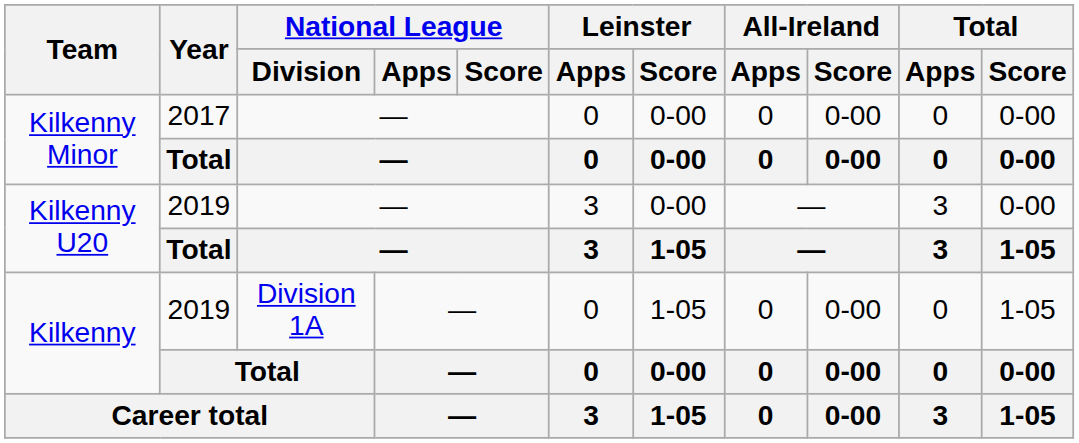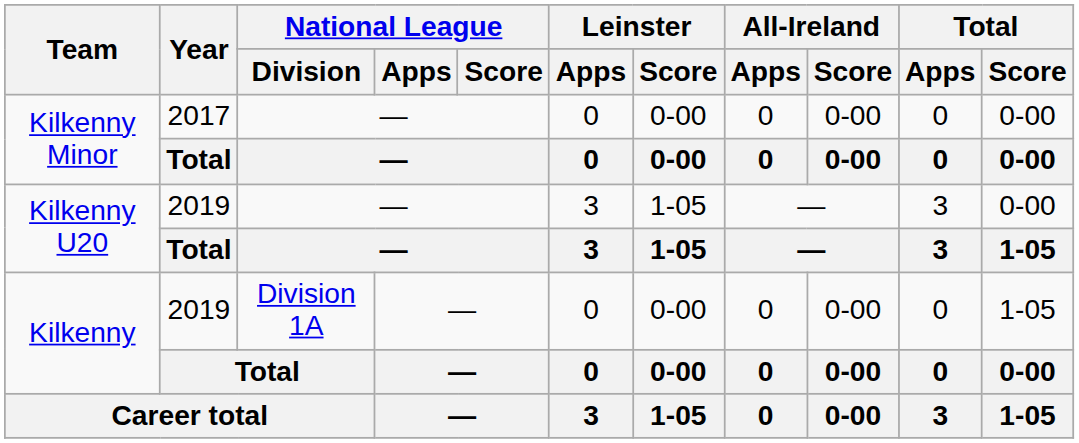Kilkenny U20 / 2019 | Leinster / Score: 0-00 -> 1-05
Kilkenny / 2019 | Leinster / Score: 1-05 -> 0-00
